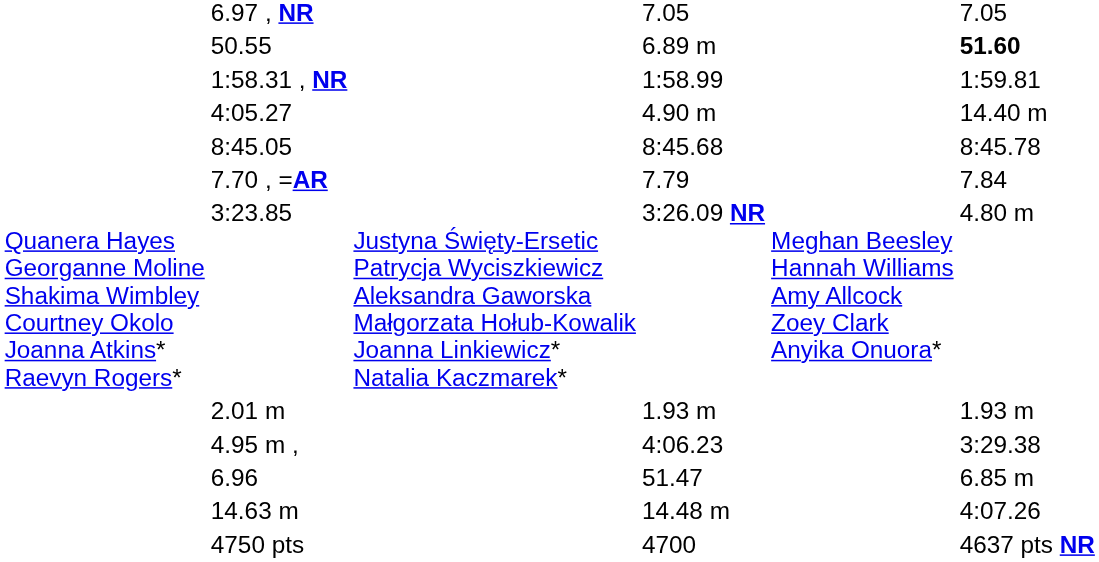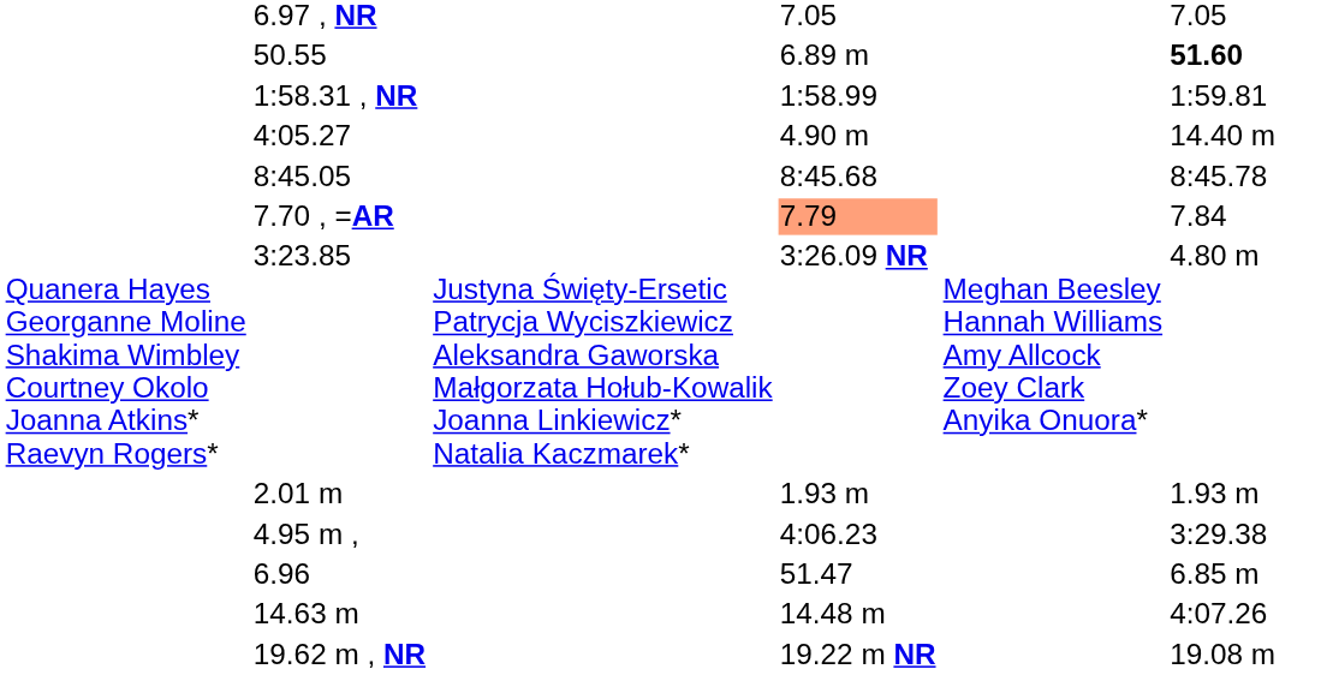7.70 , =AR | column 5: no background -> lightsalmon background
+ row: 19.62 m , NR | 19.22 m NR | 19.08 m
- row: 4750 pts | 4700 | 4637 pts NR
